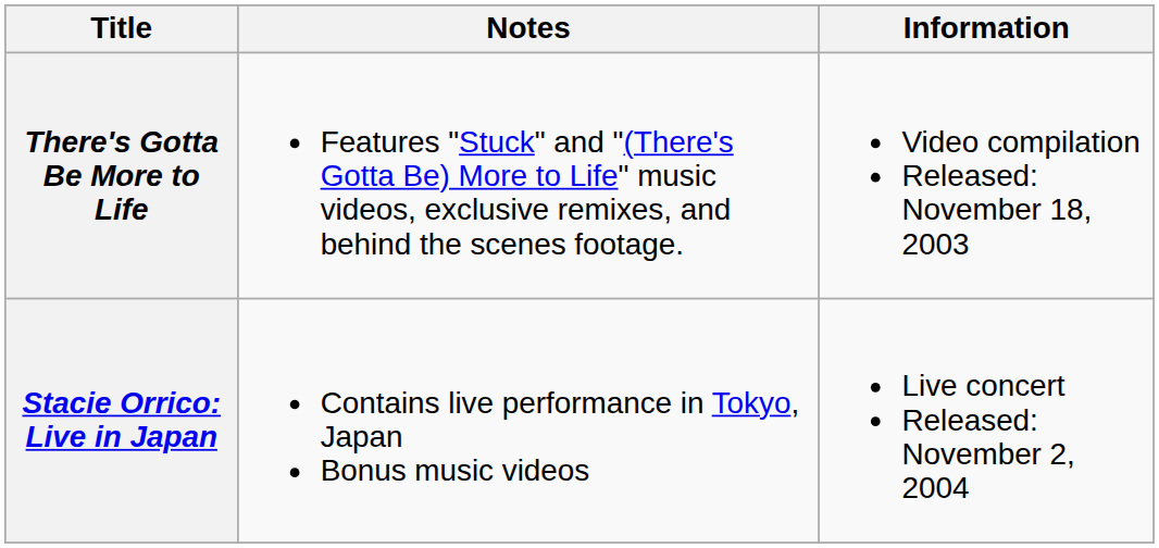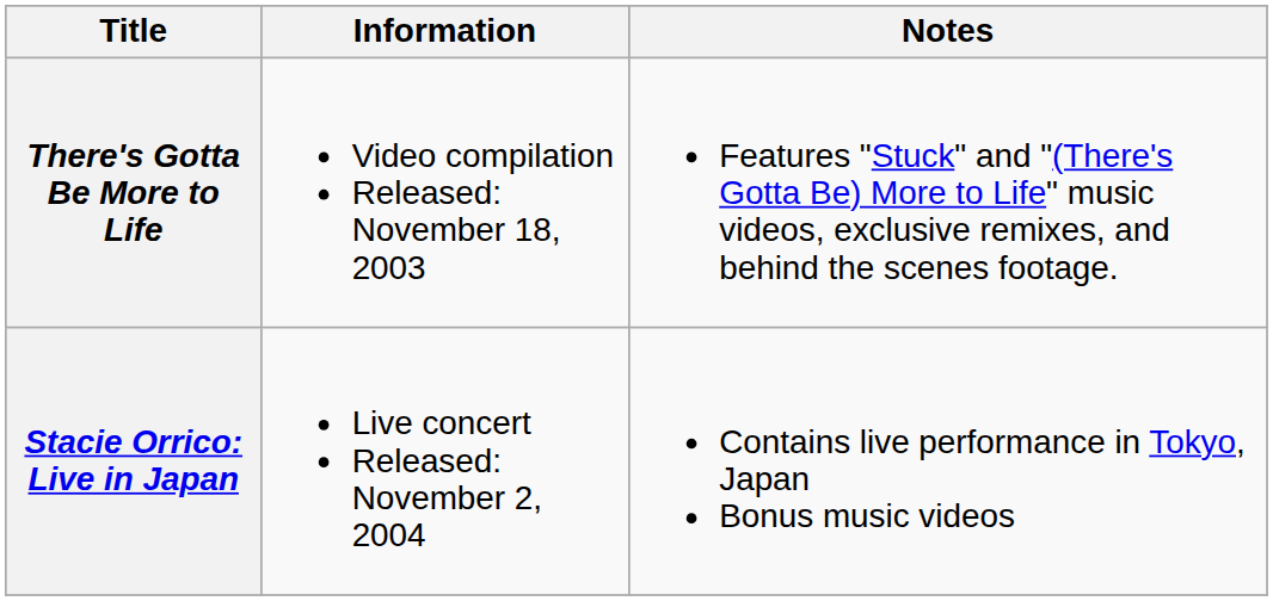columns swapped: Information <-> Notes
